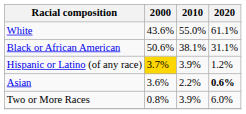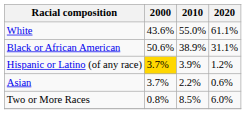Black or African American | 2010: 38.1% -> 38.9%
Asian | 2000: 3.6% -> 3.7%
Asian | 2020: bold -> normal
Two or More Races | 2010: 3.9% -> 8.5%
